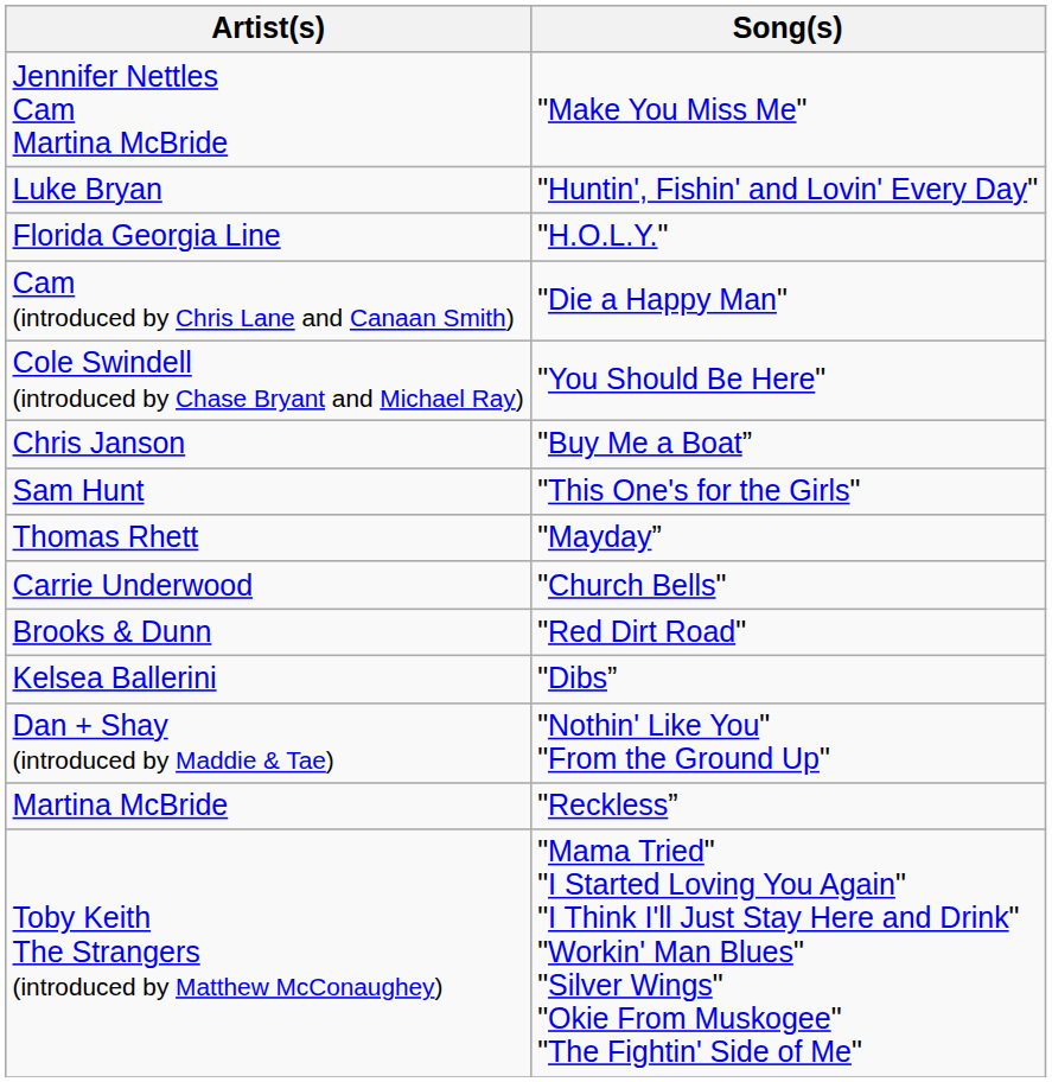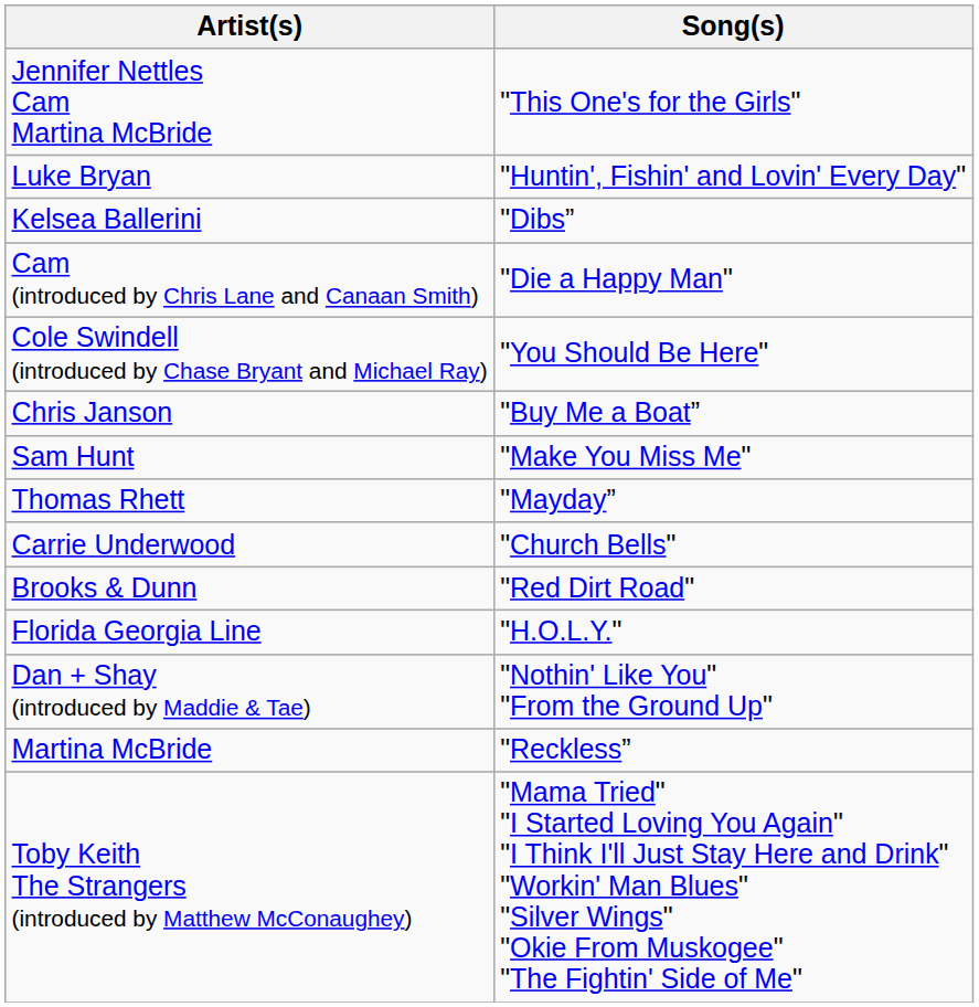Jennifer Nettles Cam Martina McBride | Song(s): "Make You Miss Me" -> "This One's for the Girls"
rows swapped: Florida Georgia Line <-> Kelsea Ballerini
Sam Hunt | Song(s): "This One's for the Girls" -> "Make You Miss Me"
